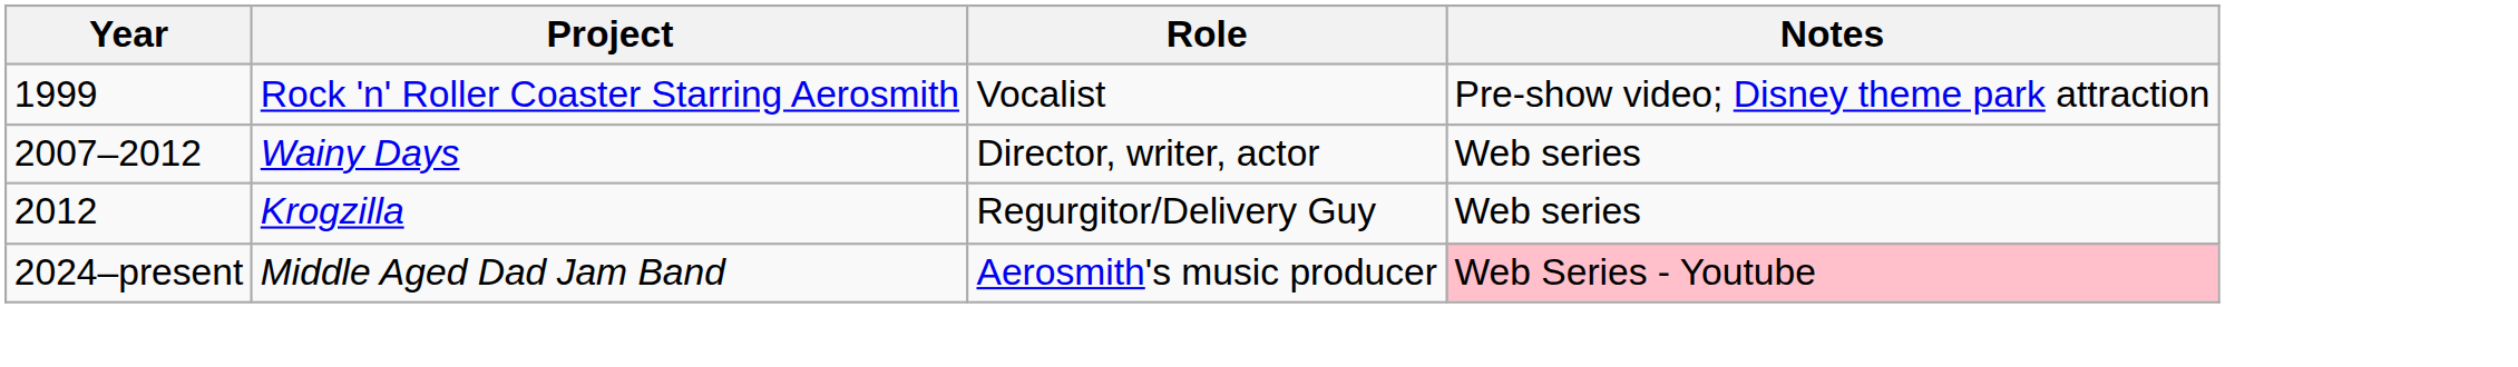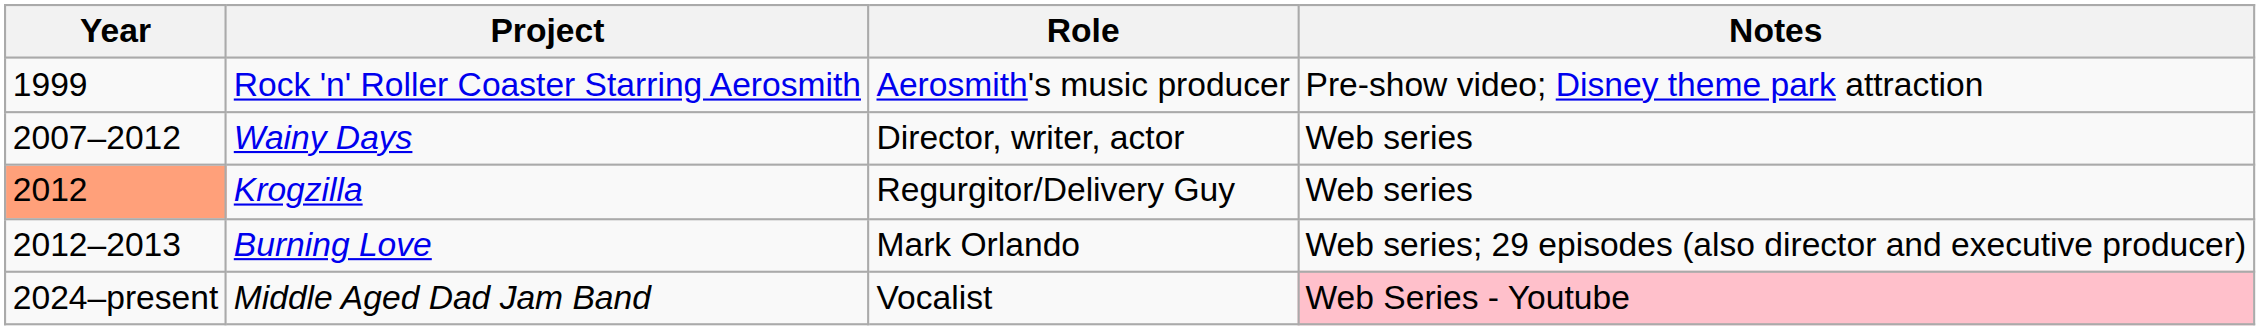Rock 'n' Roller Coaster Starring Aerosmith | Role: Vocalist -> Aerosmith's music producer
Krogzilla | Year: no background -> lightsalmon background
+ row: 2012–2013 | Burning Love | Mark Orlando | Web series; 29 episodes (also director and executive producer)
Middle Aged Dad Jam Band | Role: Aerosmith's music producer -> Vocalist
